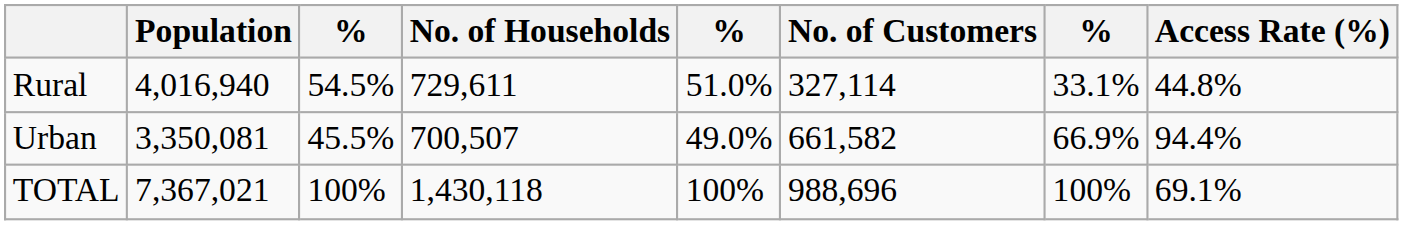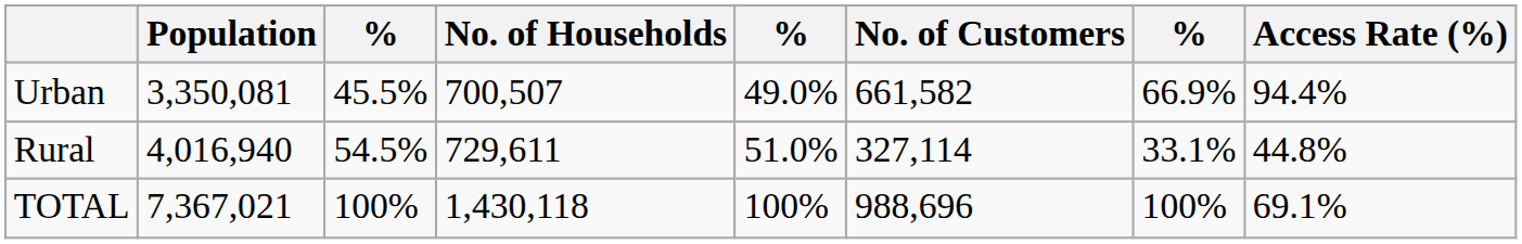rows swapped: Urban <-> Rural
